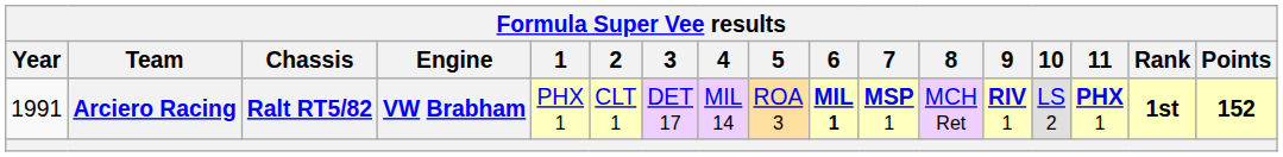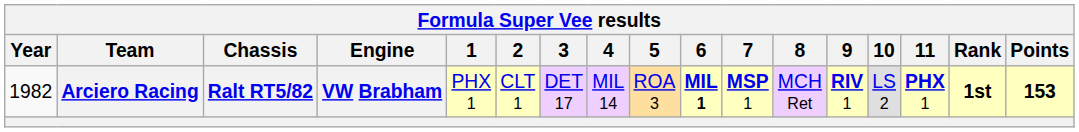Arciero Racing | Year: 1991 -> 1982
Arciero Racing | Points: 152 -> 153
